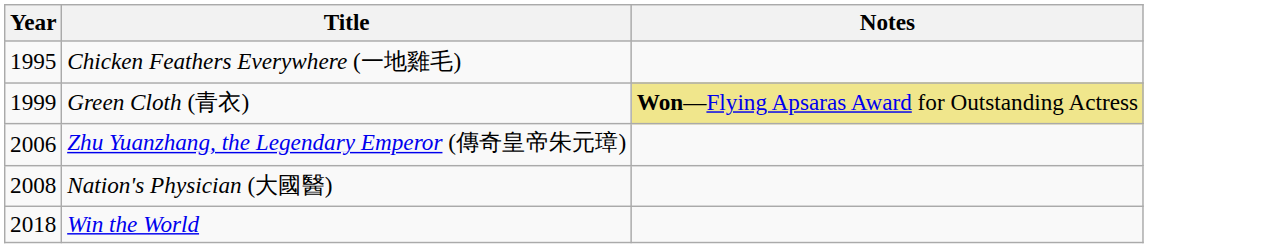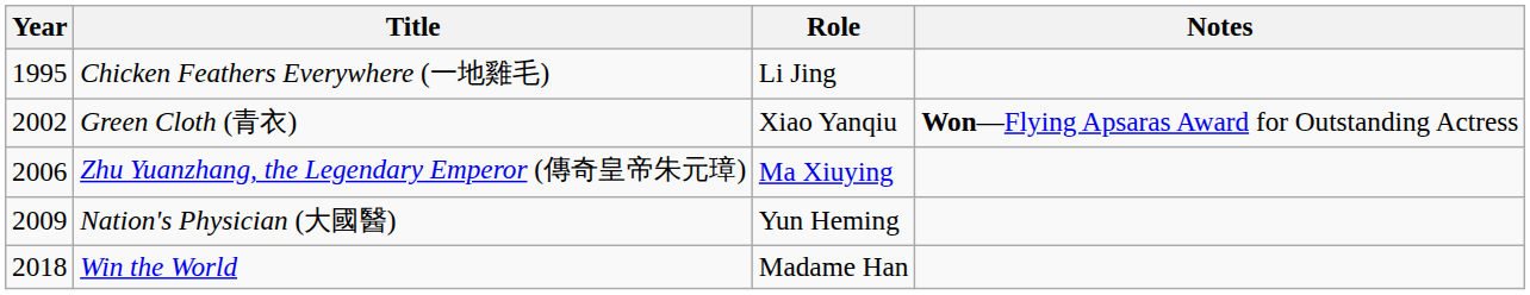+ column: Role | Li Jing | Xiao Yanqiu | Ma Xiuying | Yun Heming | Madame Han
Green Cloth (青衣) | Year: 1999 -> 2002
Green Cloth (青衣) | Notes: khaki background -> no background
Nation's Physician (大國醫) | Year: 2008 -> 2009
